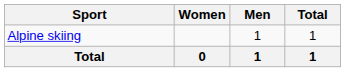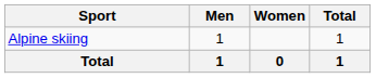columns swapped: Men <-> Women
